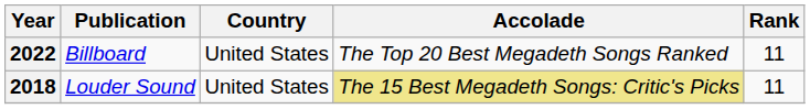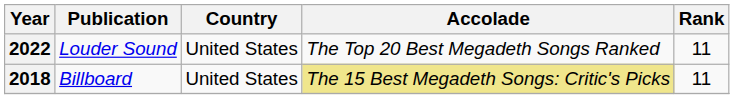2022 | Publication: Billboard -> Louder Sound
2018 | Publication: Louder Sound -> Billboard
